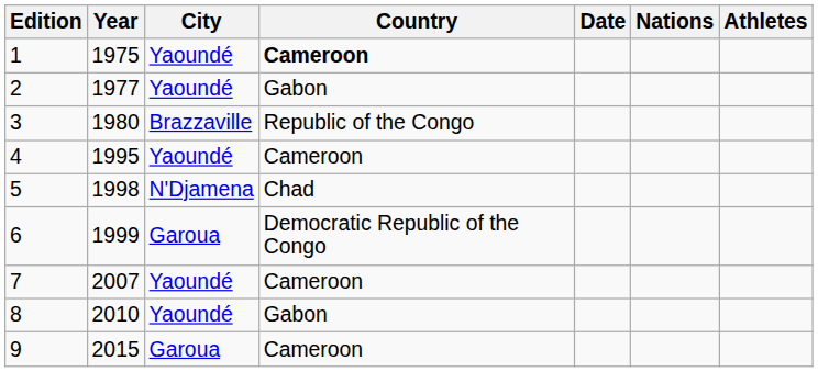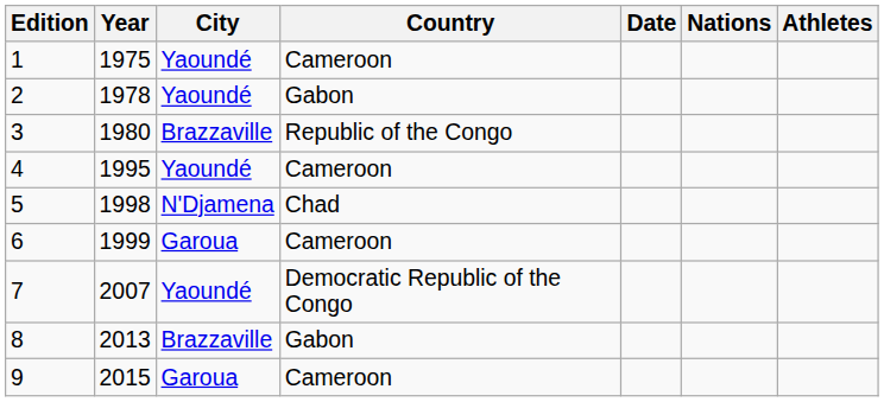1 | Country: bold -> normal
2 | Year: 1977 -> 1978
6 | Country: Democratic Republic of the Congo -> Cameroon
7 | Country: Cameroon -> Democratic Republic of the Congo
8 | Year: 2010 -> 2013
8 | City: Yaoundé -> Brazzaville
